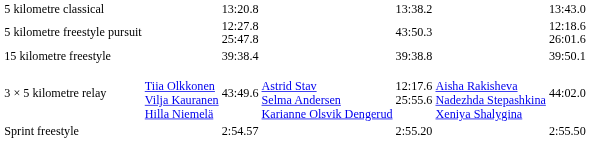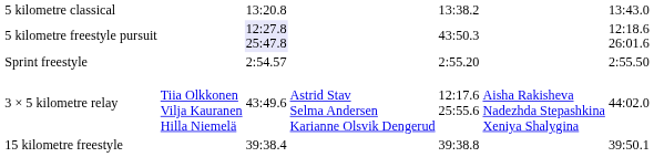5 kilometre freestyle pursuit | column 3: no background -> lavender background
rows swapped: 15 kilometre freestyle <-> Sprint freestyle
